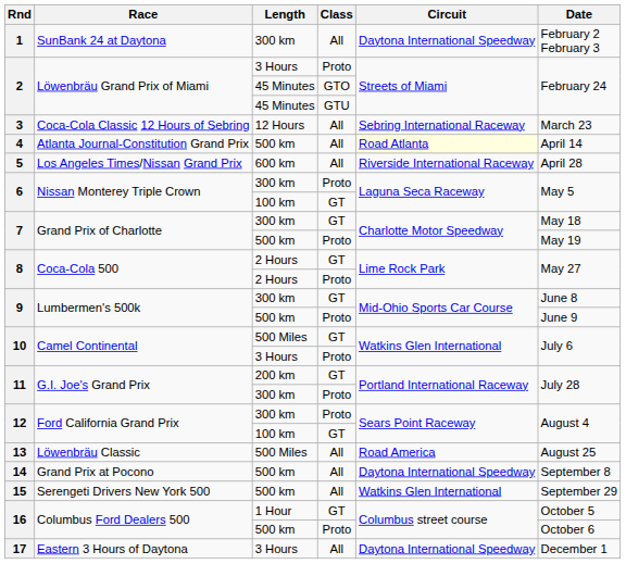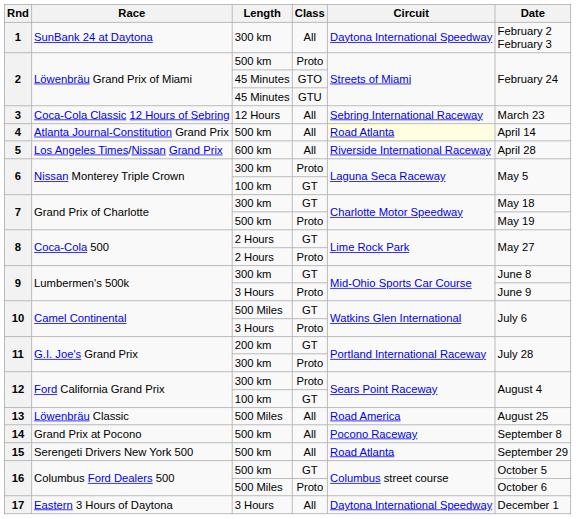2 / Proto | Length: 3 Hours -> 500 km
9 / Proto | Length: 500 km -> 3 Hours
14 | Circuit: Daytona International Speedway -> Pocono Raceway
15 | Circuit: Watkins Glen International -> Road Atlanta
16 / GT | Length: 1 Hour -> 500 km
16 / Proto | Length: 500 km -> 500 Miles
